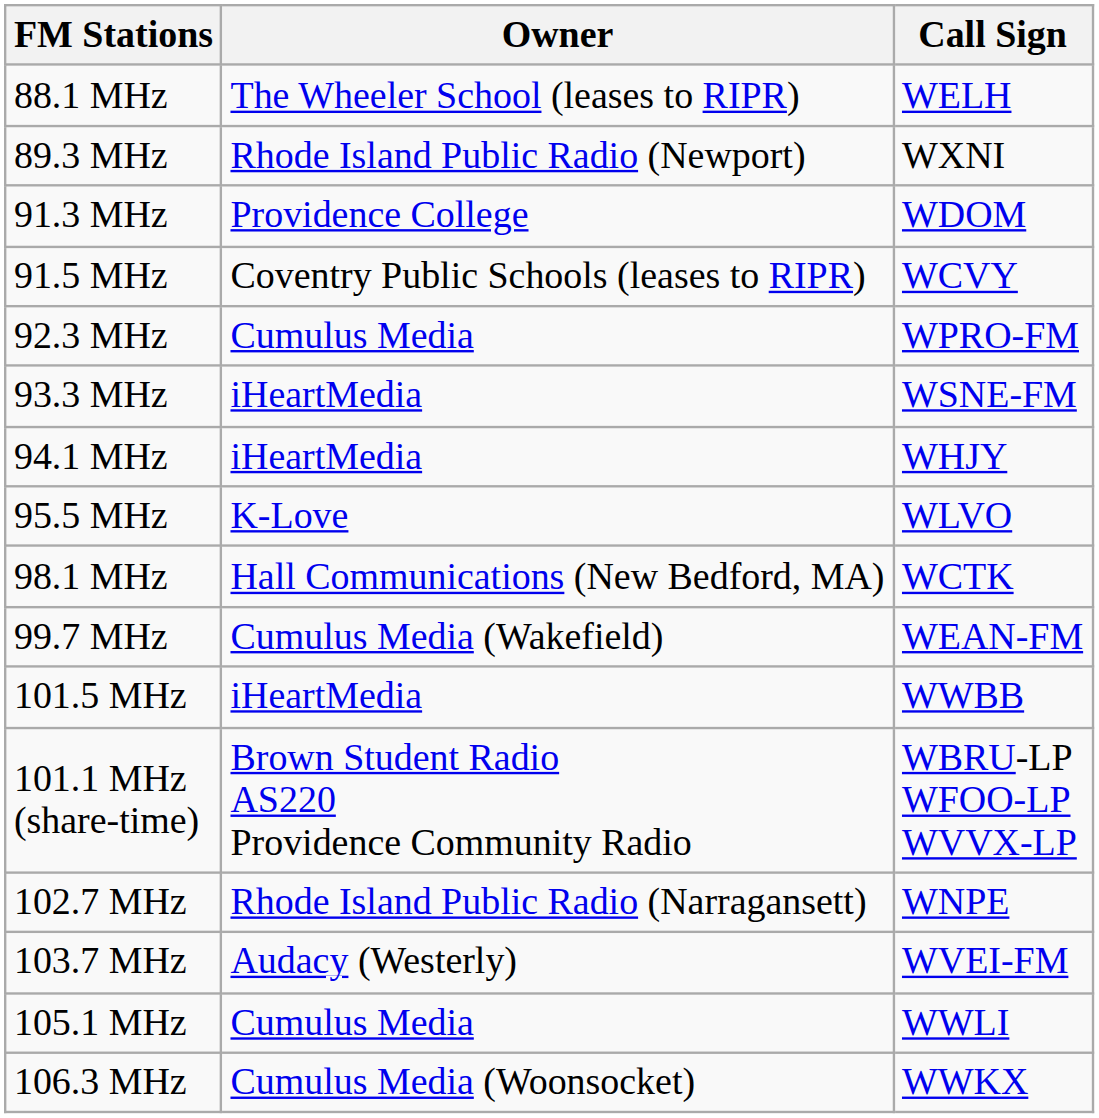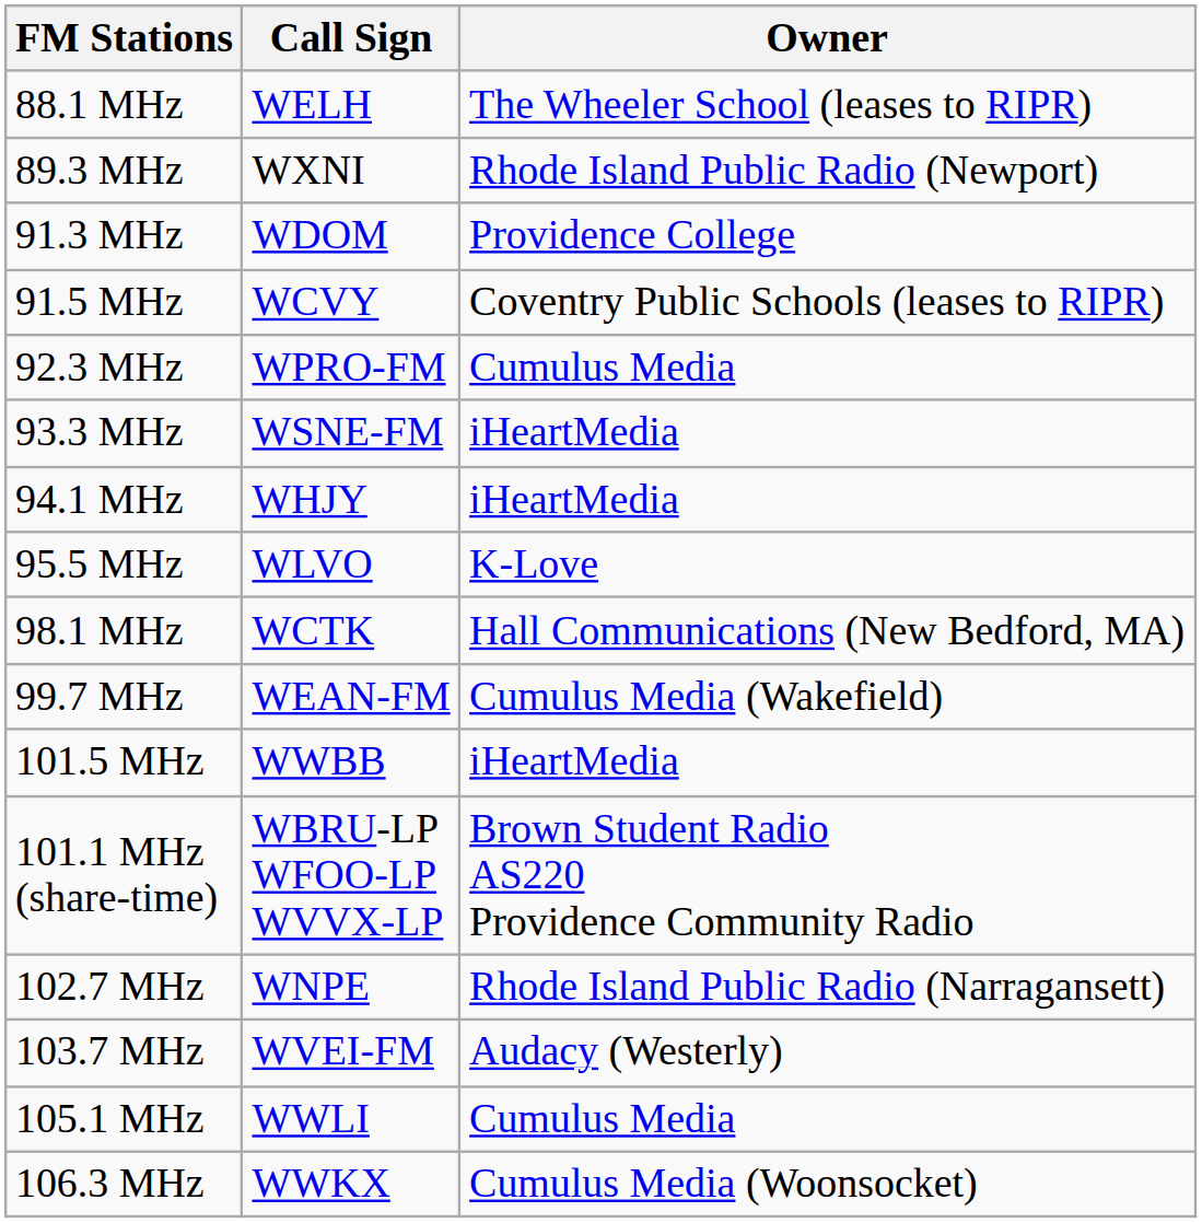columns swapped: Call Sign <-> Owner
